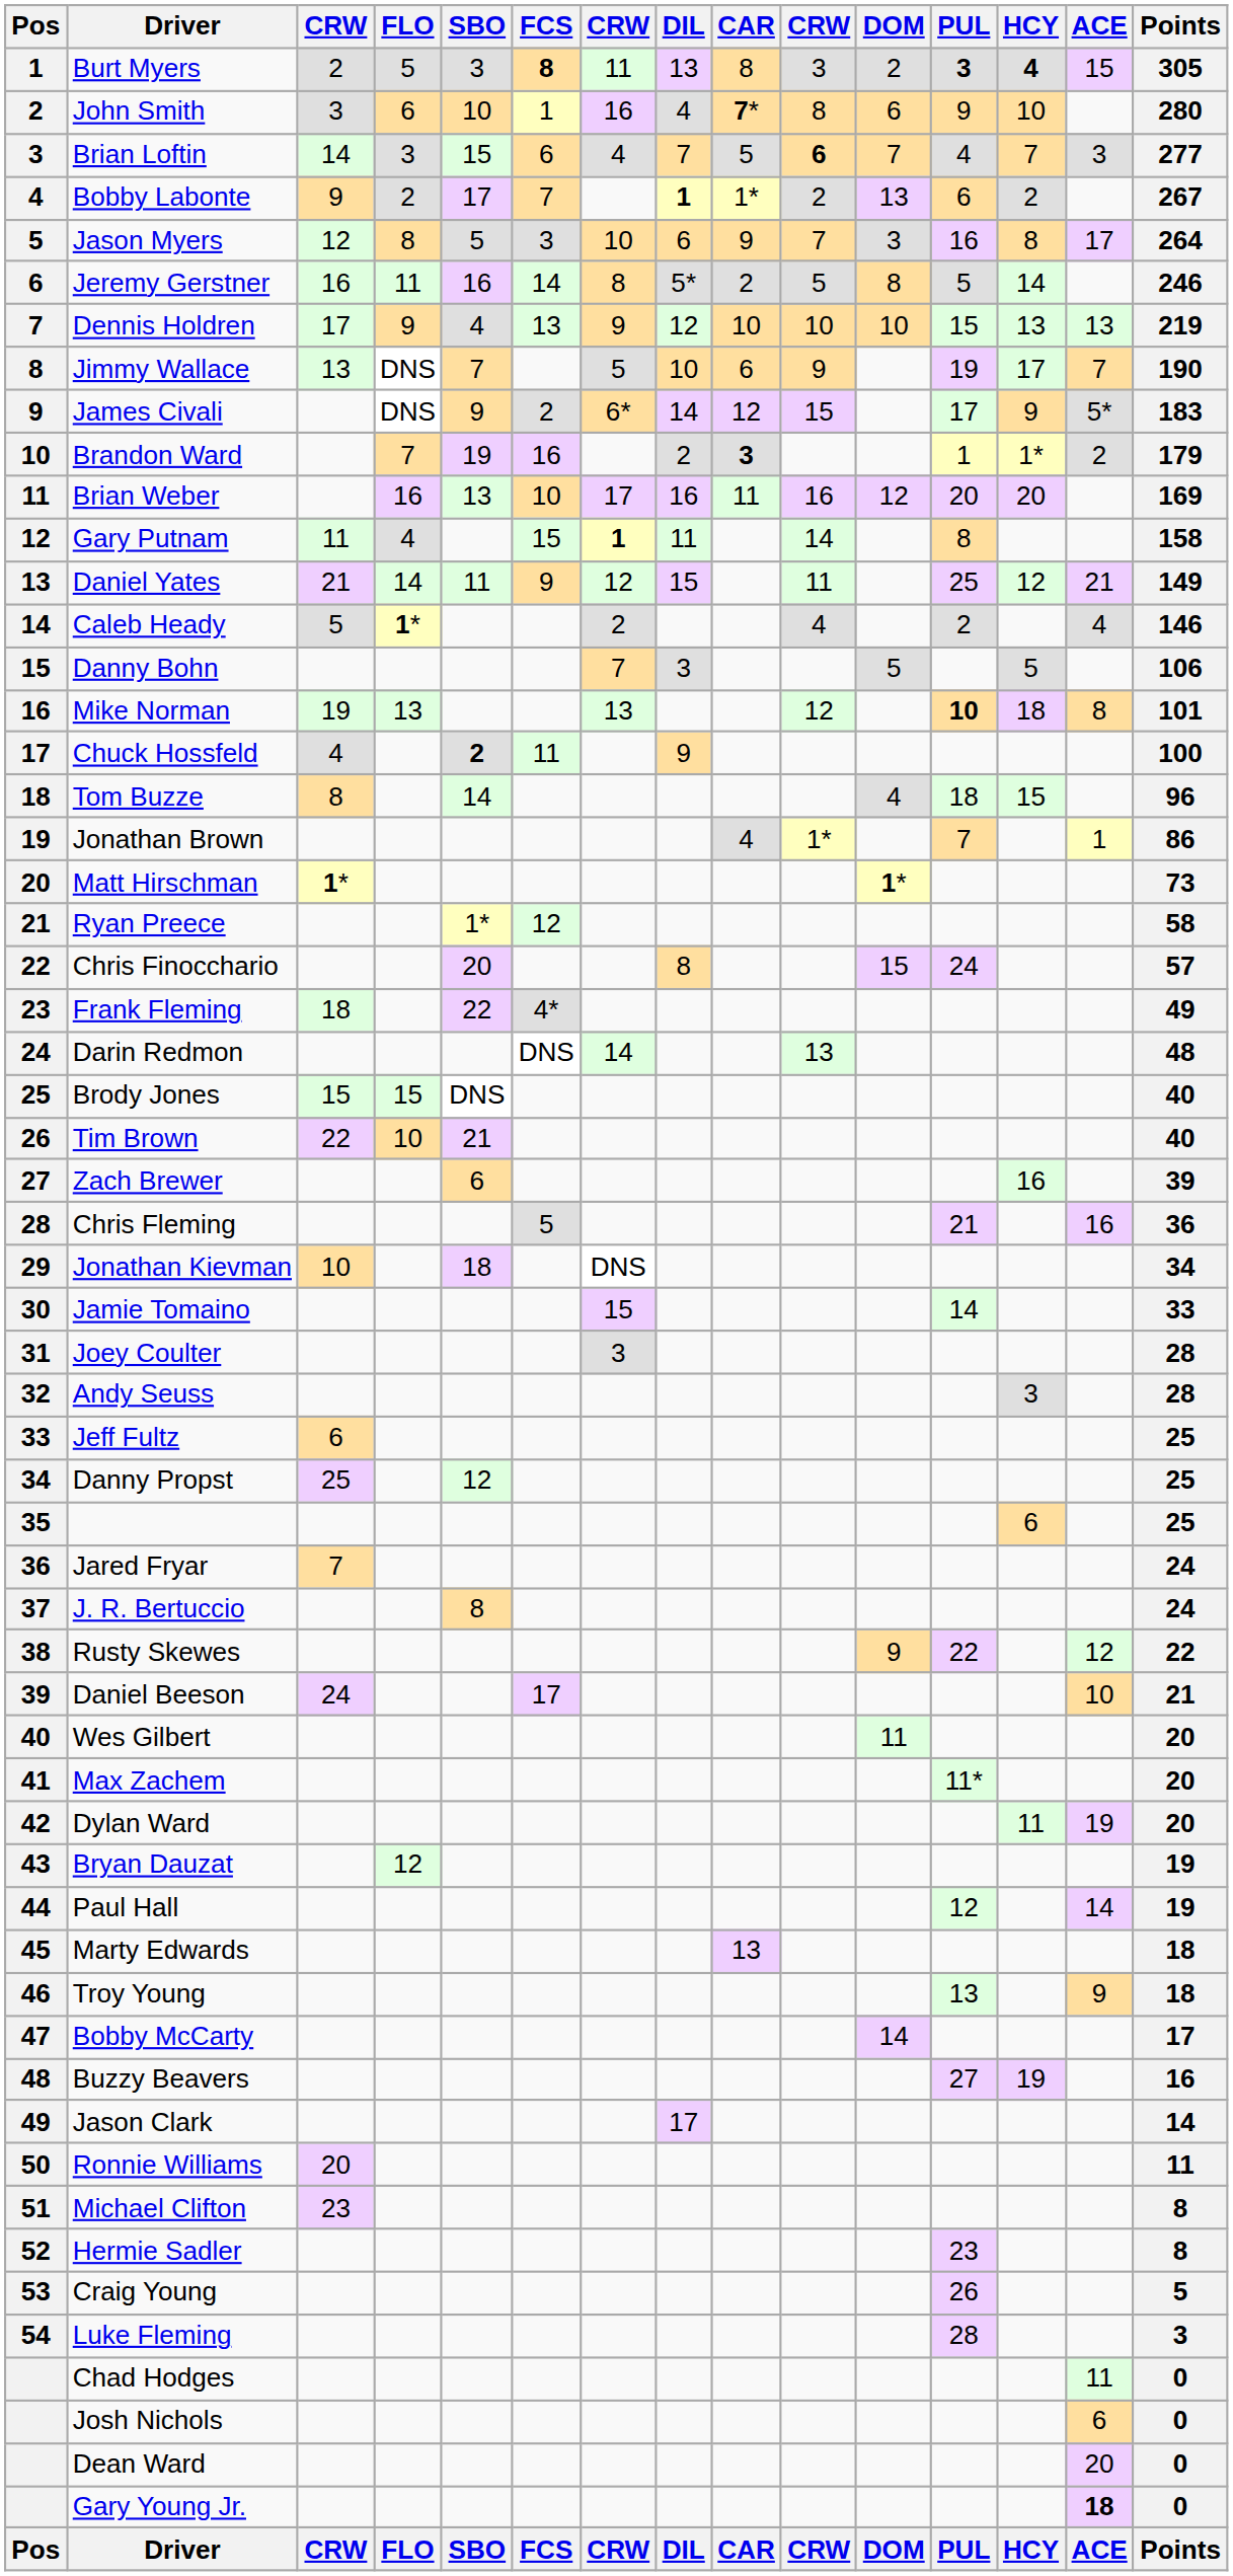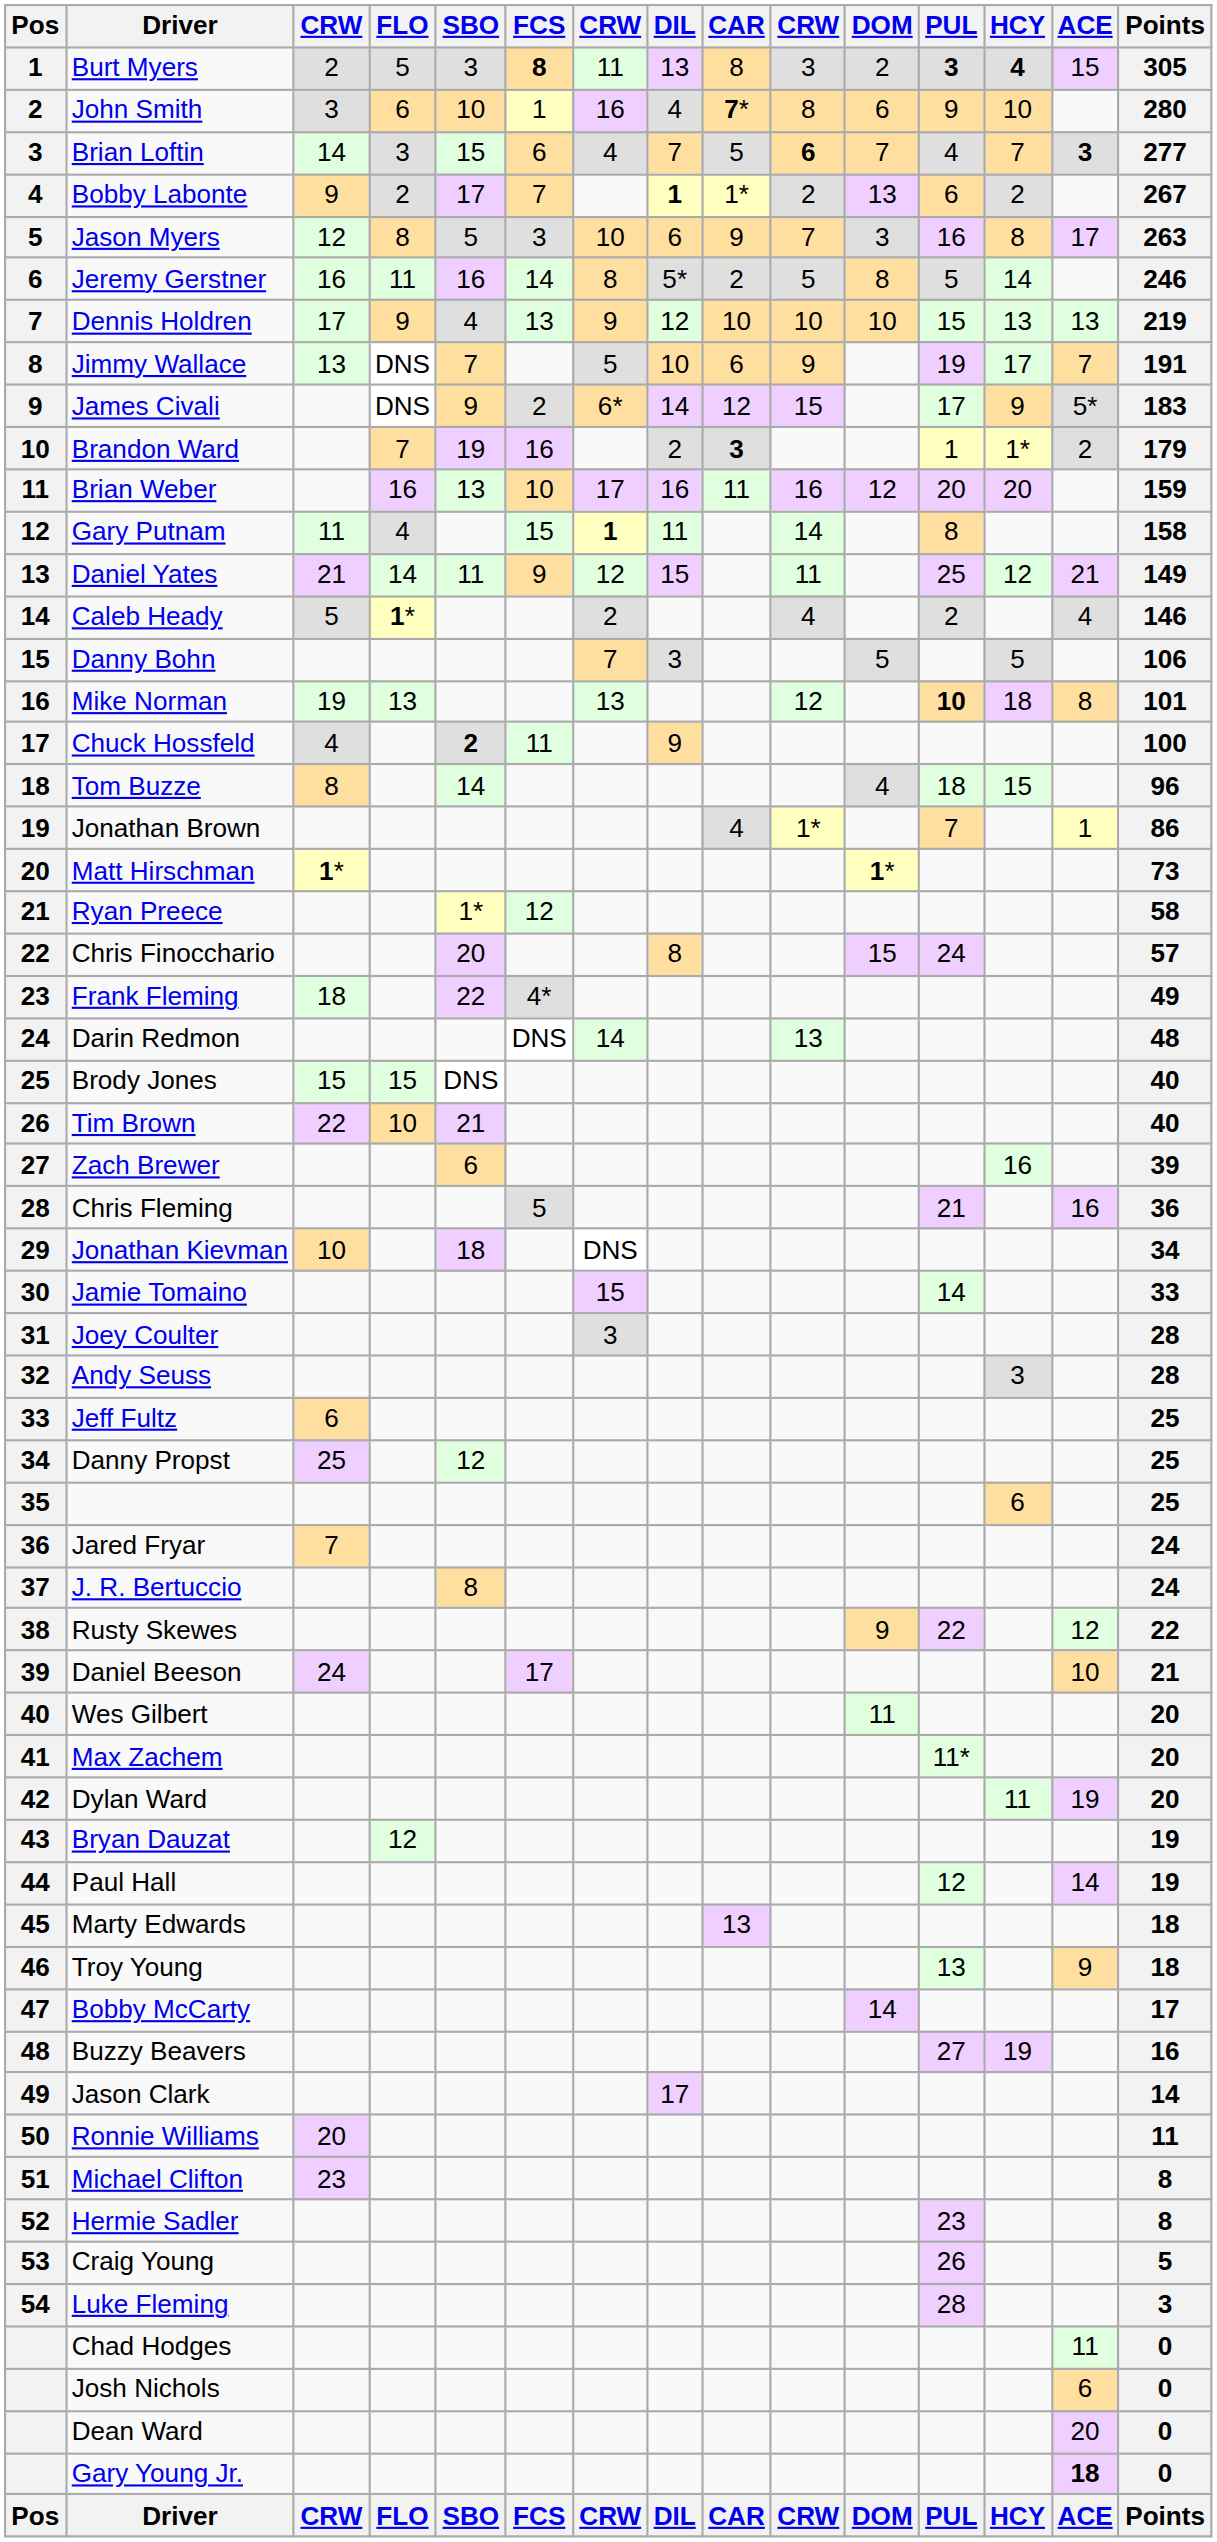Brian Loftin | ACE: normal -> bold
Jason Myers | Points: 264 -> 263
Jimmy Wallace | Points: 190 -> 191
Brian Weber | Points: 169 -> 159
